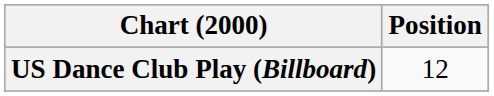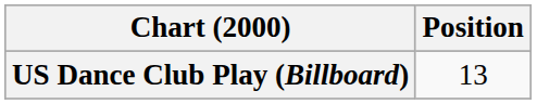US Dance Club Play (Billboard) | Position: 12 -> 13
